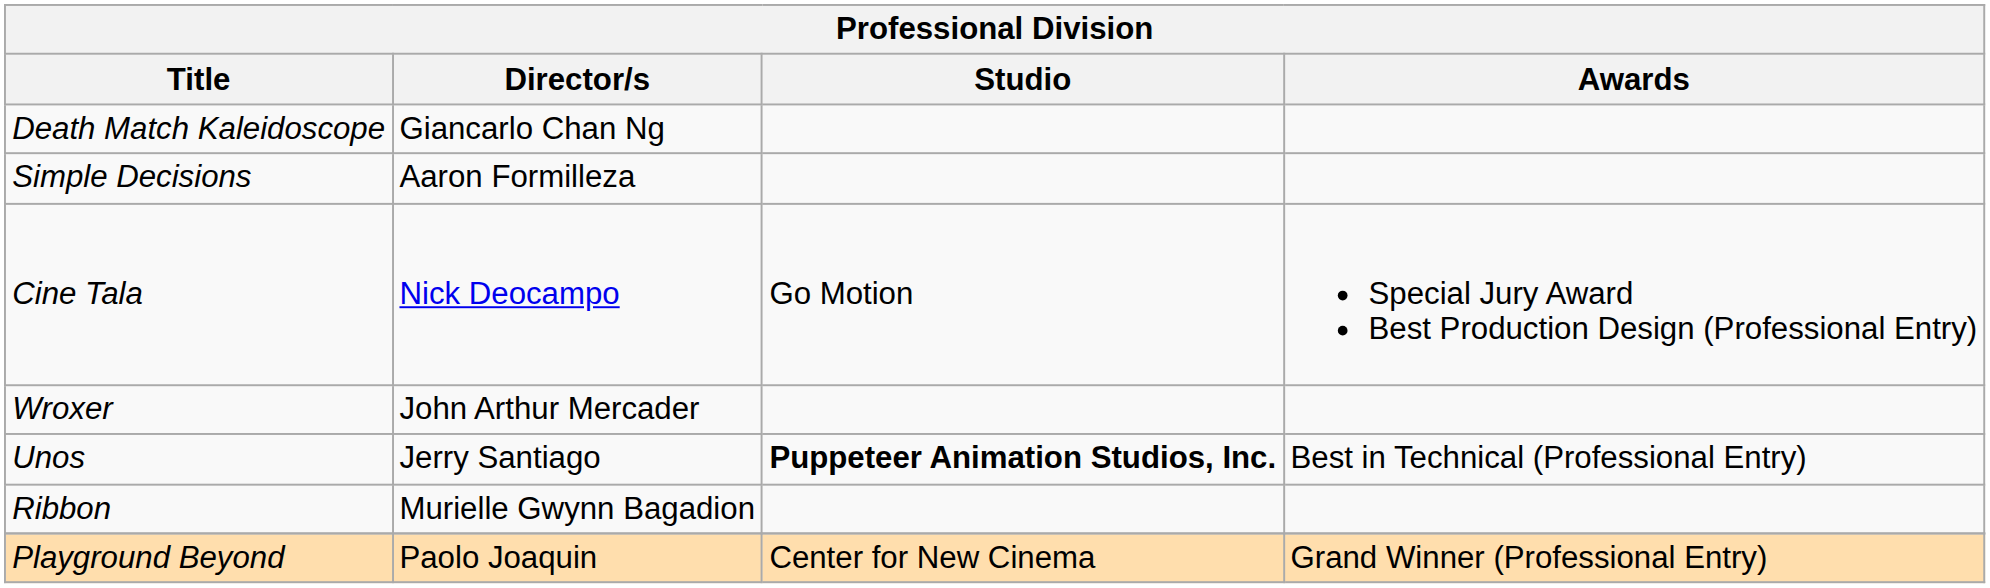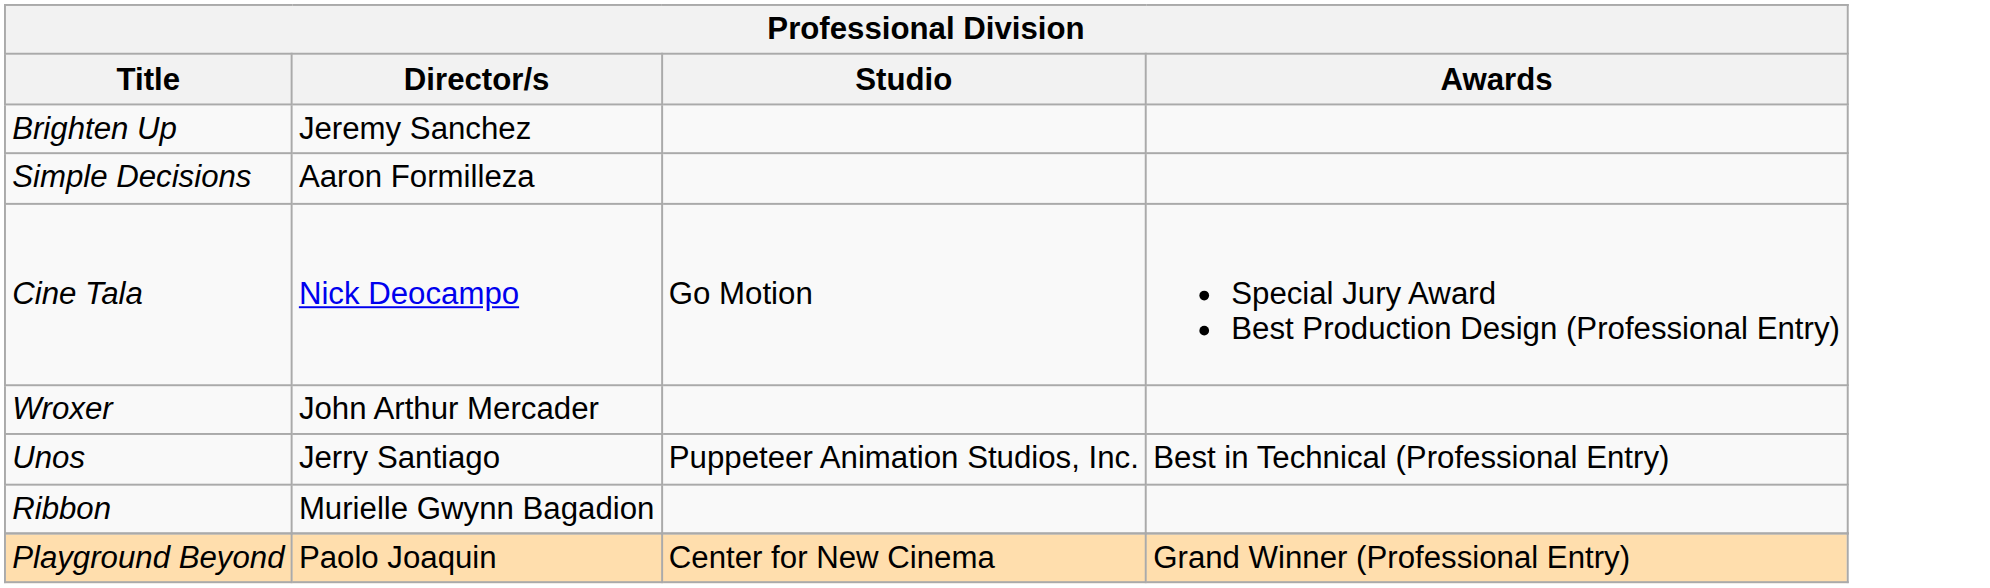- row: Death Match Kaleidoscope | Giancarlo Chan Ng
+ row: Brighten Up | Jeremy Sanchez
Unos | Studio: bold -> normal
